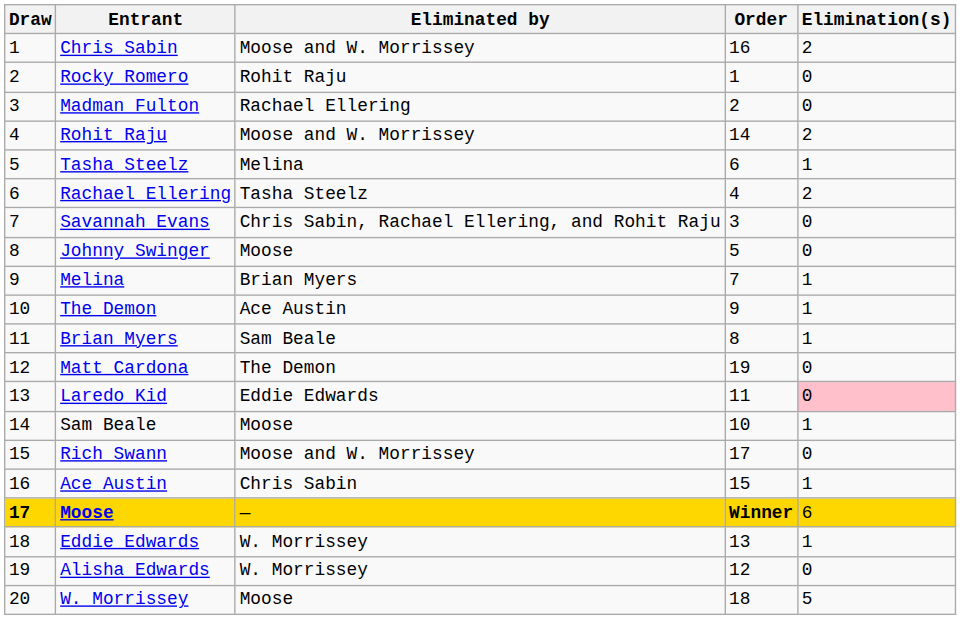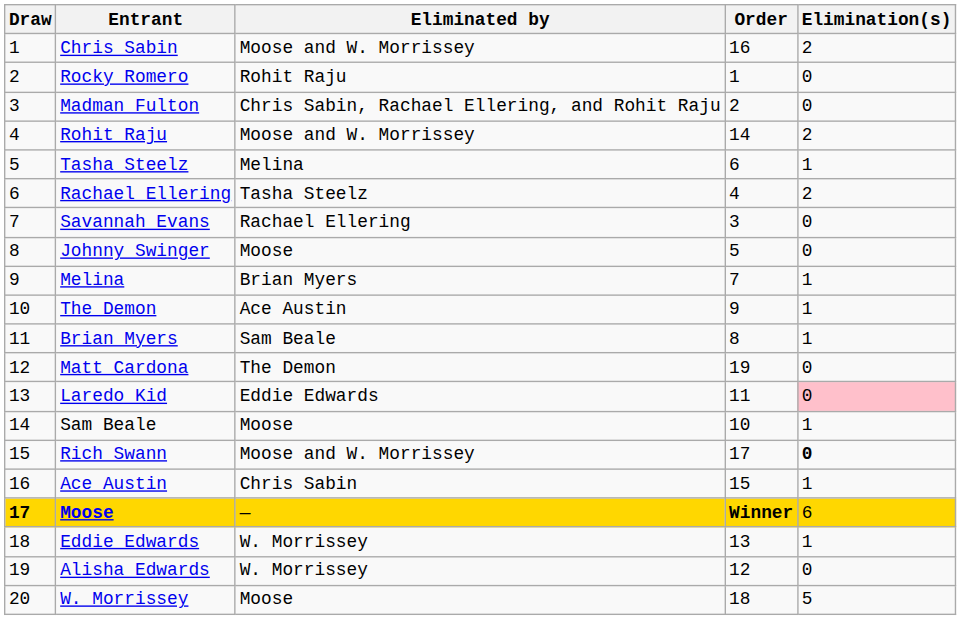Madman Fulton | Eliminated by: Rachael Ellering -> Chris Sabin, Rachael Ellering, and Rohit Raju
Savannah Evans | Eliminated by: Chris Sabin, Rachael Ellering, and Rohit Raju -> Rachael Ellering
Rich Swann | Elimination(s): normal -> bold
